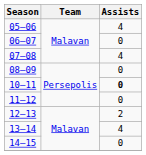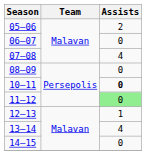05–06 | Assists: 4 -> 2
11–12 | Assists: no background -> lightgreen background
12–13 | Assists: 2 -> 1
